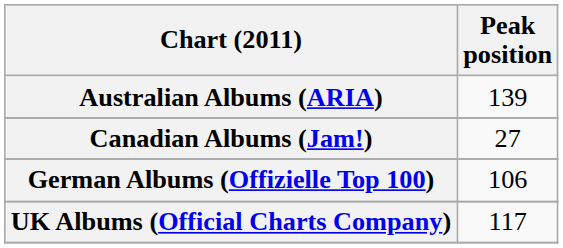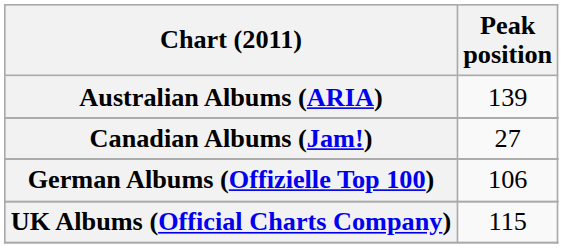UK Albums (Official Charts Company) | Peak position: 117 -> 115
